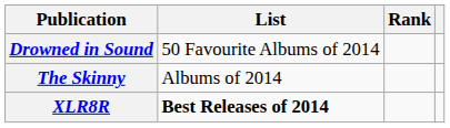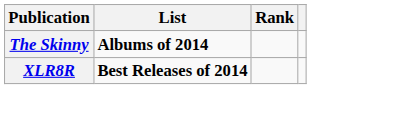- row: Drowned in Sound | 50 Favourite Albums of 2014
The Skinny | List: normal -> bold
